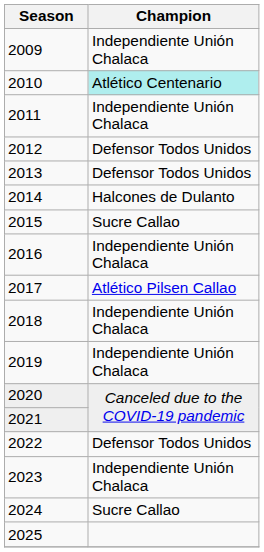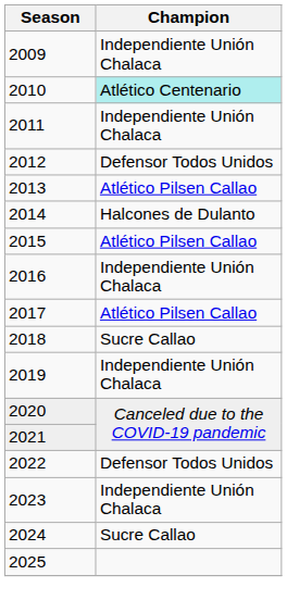2013 | Champion: Defensor Todos Unidos -> Atlético Pilsen Callao
2015 | Champion: Sucre Callao -> Atlético Pilsen Callao
2018 | Champion: Independiente Unión Chalaca -> Sucre Callao
